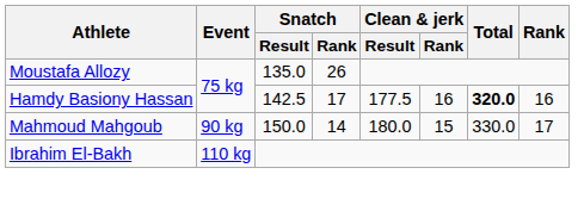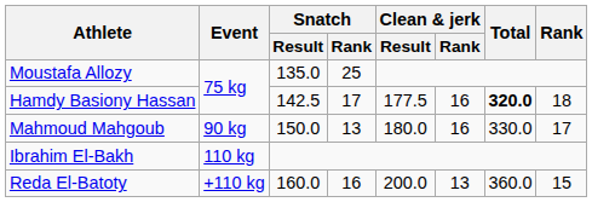Moustafa Allozy | Snatch / Rank: 26 -> 25
Hamdy Basiony Hassan | Rank: 16 -> 18
Mahmoud Mahgoub | Snatch / Rank: 14 -> 13
Mahmoud Mahgoub | Clean & jerk / Rank: 15 -> 16
+ row: Reda El-Batoty | +110 kg | 160.0 | 16 | 200.0 | 13 | 360.0 | 15
